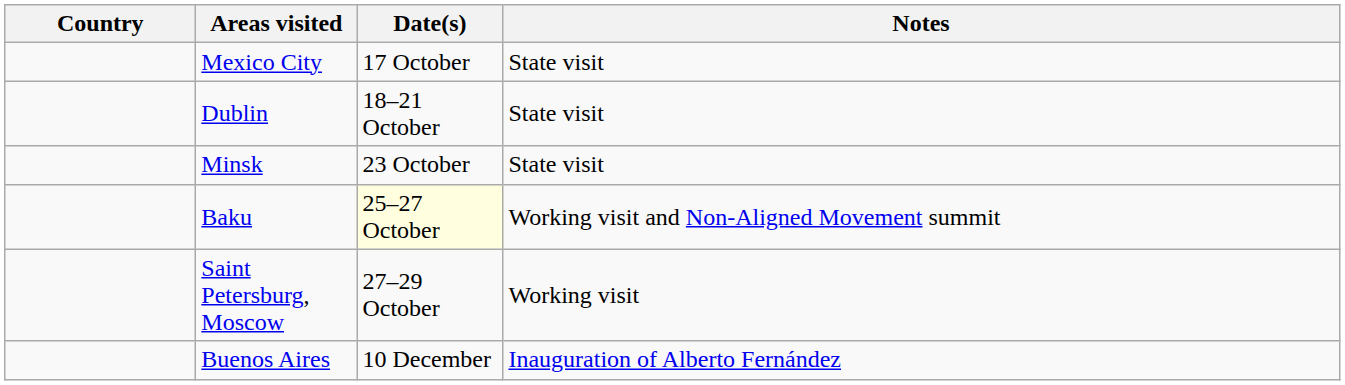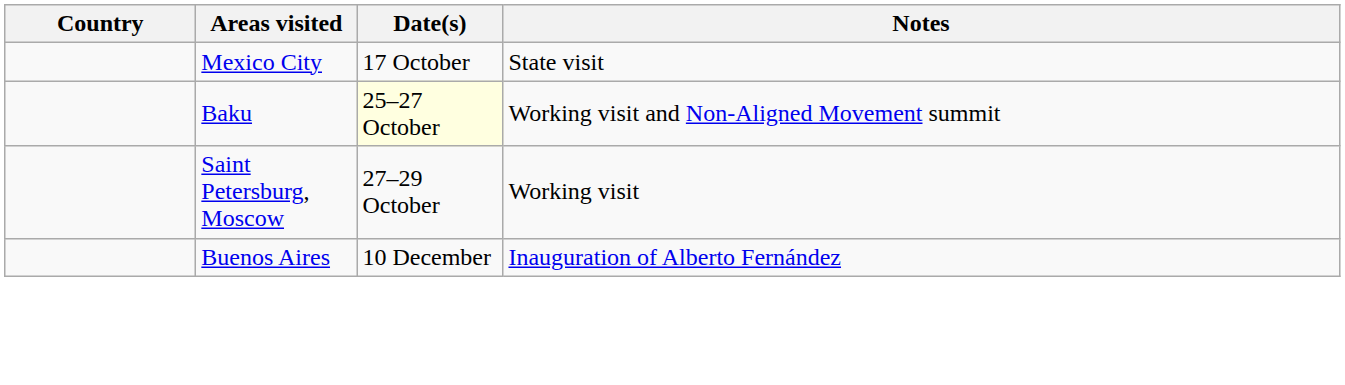- row: Dublin | 18–21 October | State visit
- row: Minsk | 23 October | State visit
